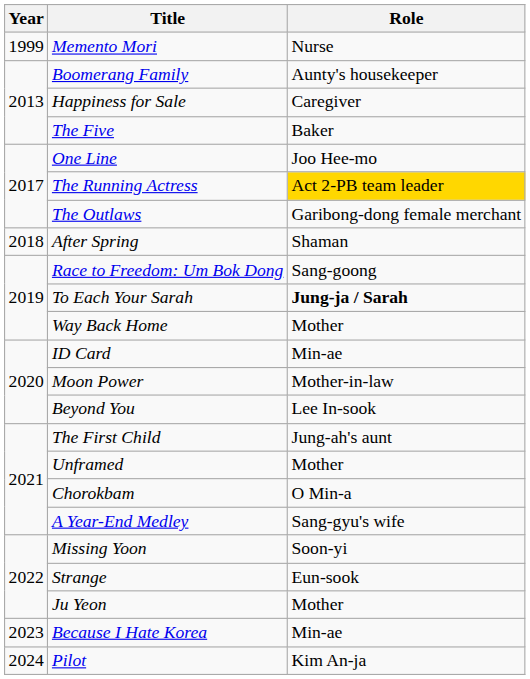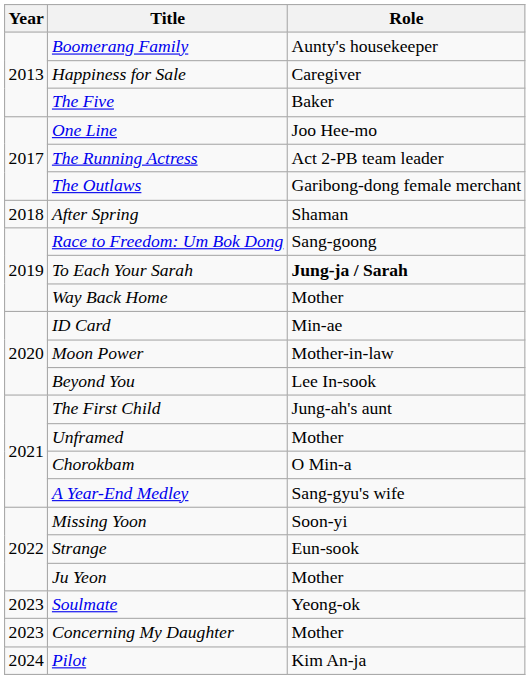- row: 1999 | Memento Mori | Nurse
The Running Actress | Role: gold background -> no background
+ row: 2023 | Soulmate | Yeong-ok
- row: 2023 | Because I Hate Korea | Min-ae
+ row: 2023 | Concerning My Daughter | Mother
